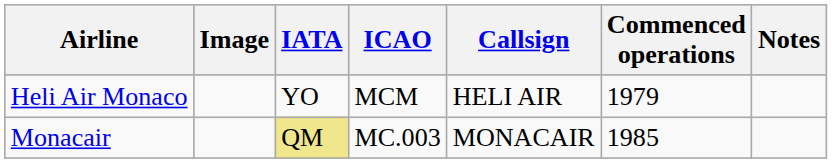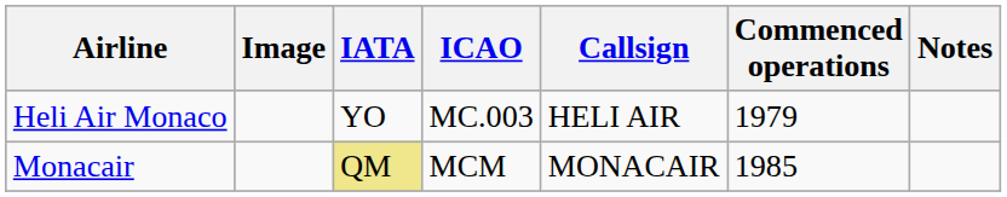Heli Air Monaco | ICAO: MCM -> MC.003
Monacair | ICAO: MC.003 -> MCM
